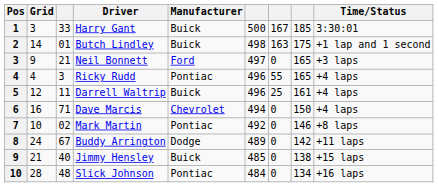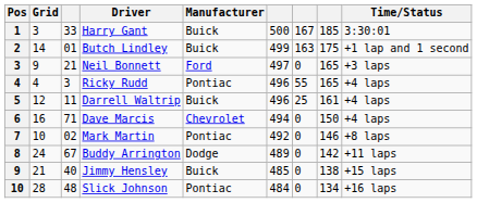Butch Lindley | column 6: 498 -> 499
